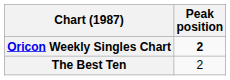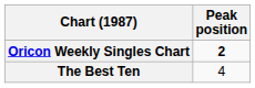The Best Ten | Peak position: 2 -> 4
